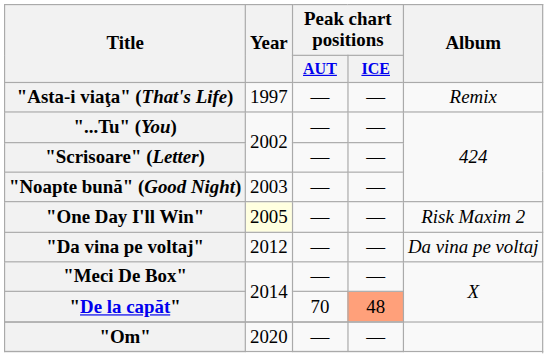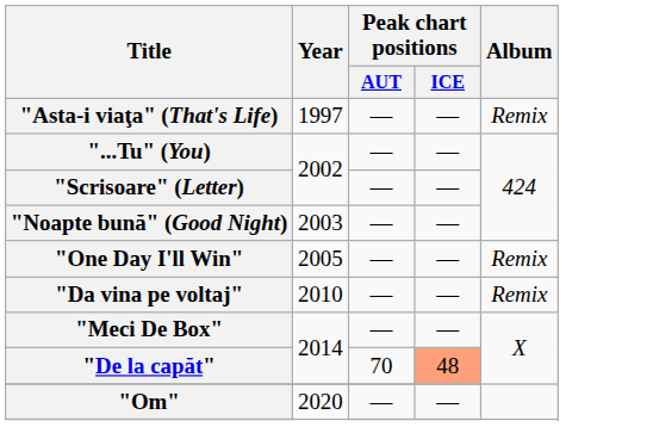"One Day I'll Win" | Year: lightyellow background -> no background
"One Day I'll Win" | Album: Risk Maxim 2 -> Remix
"Da vina pe voltaj" | Year: 2012 -> 2010
"Da vina pe voltaj" | Album: Da vina pe voltaj -> Remix
